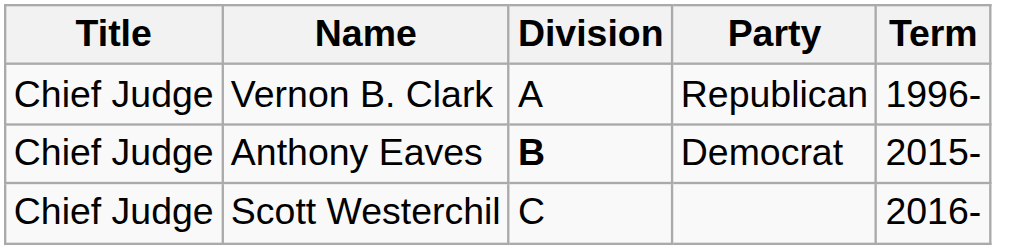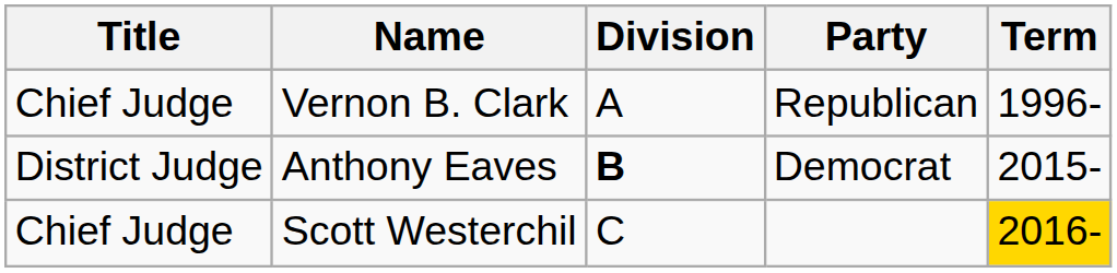Anthony Eaves | Title: Chief Judge -> District Judge
Scott Westerchil | Term: no background -> gold background
